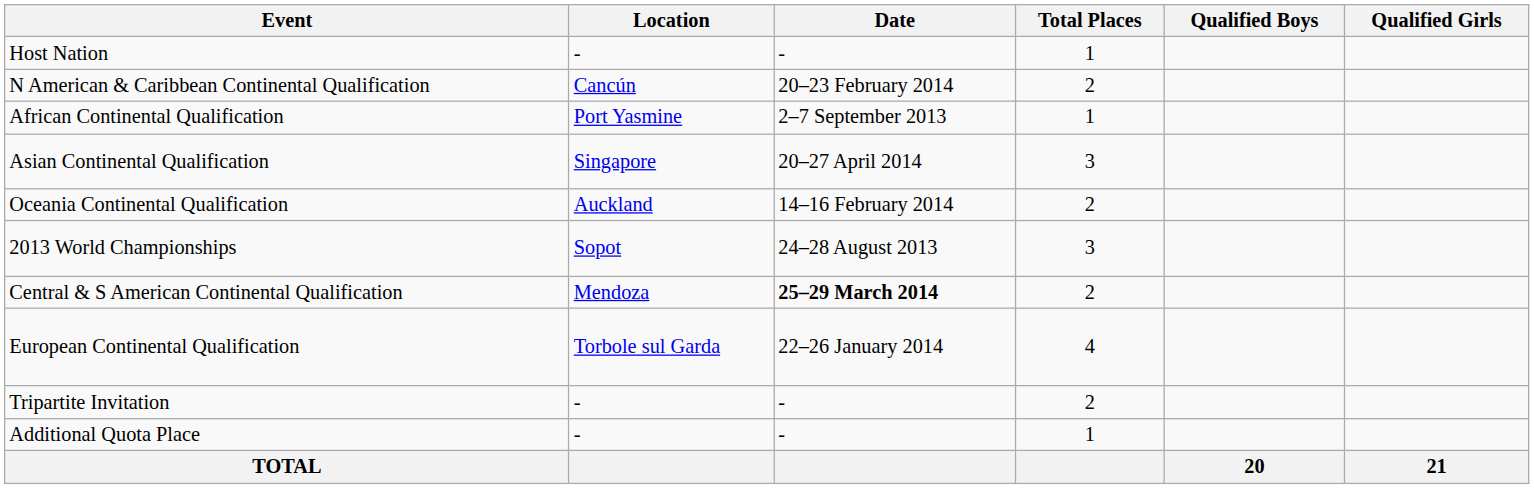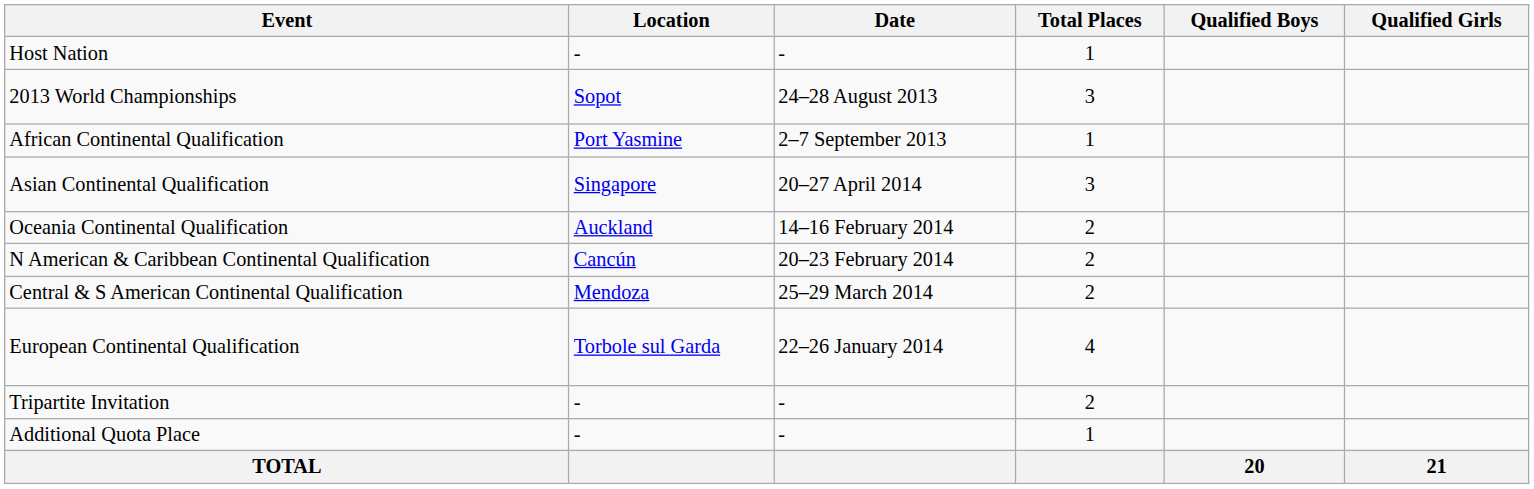rows swapped: 2013 World Championships <-> N American & Caribbean Continental Qualification
Central & S American Continental Qualification | Date: bold -> normal
